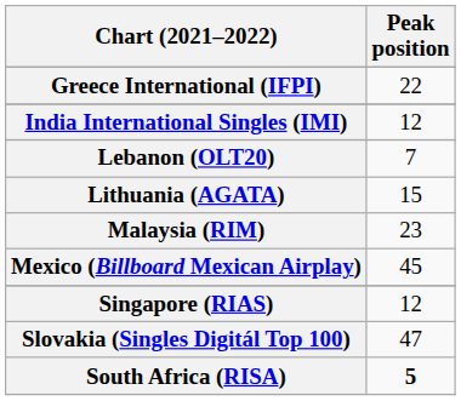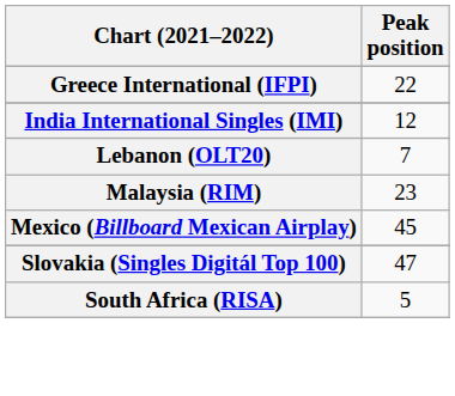- row: Lithuania (AGATA) | 15
- row: Singapore (RIAS) | 12
South Africa (RISA) | Peak position: bold -> normal
